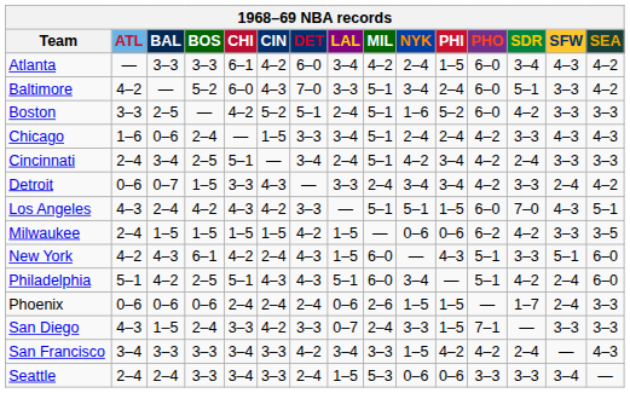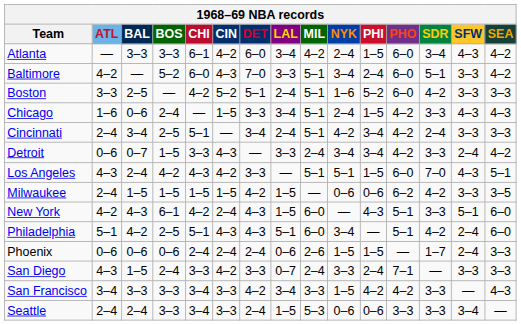Chicago | PHI: 2–4 -> 1–5
San Diego | PHI: 1–5 -> 2–4
San Francisco | SDR: 2–4 -> 3–3
